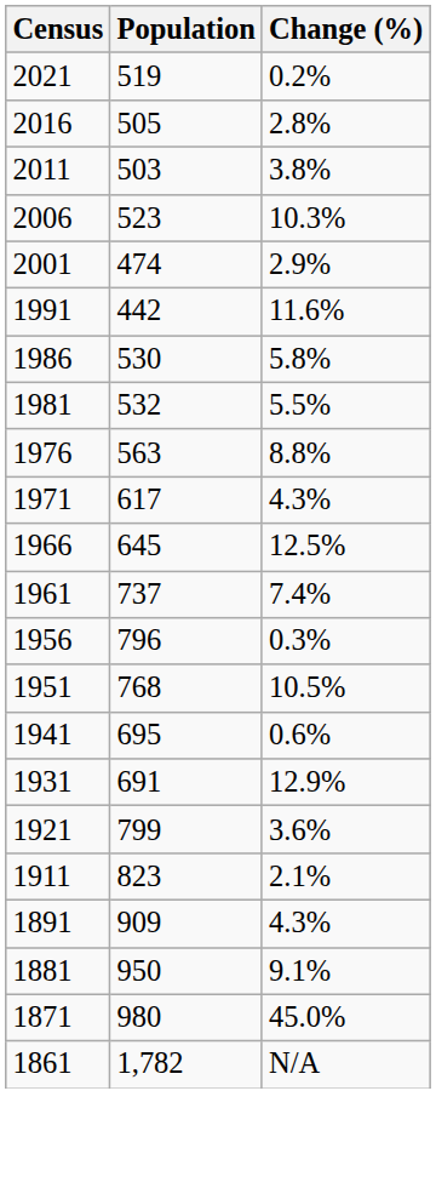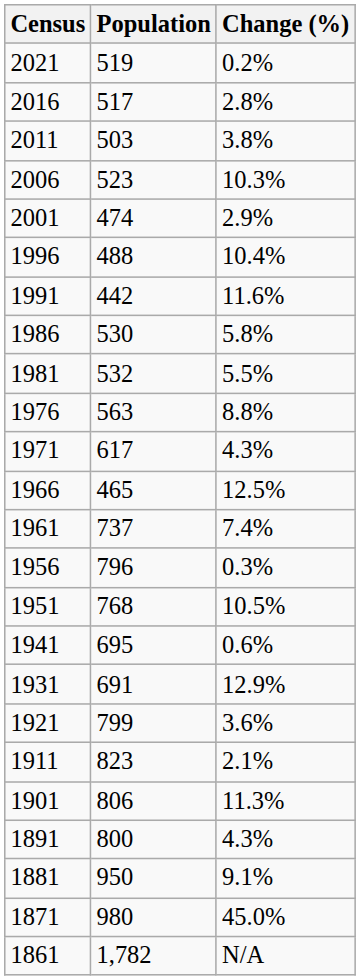2016 | Population: 505 -> 517
+ row: 1996 | 488 | 10.4%
1966 | Population: 645 -> 465
+ row: 1901 | 806 | 11.3%
1891 | Population: 909 -> 800
